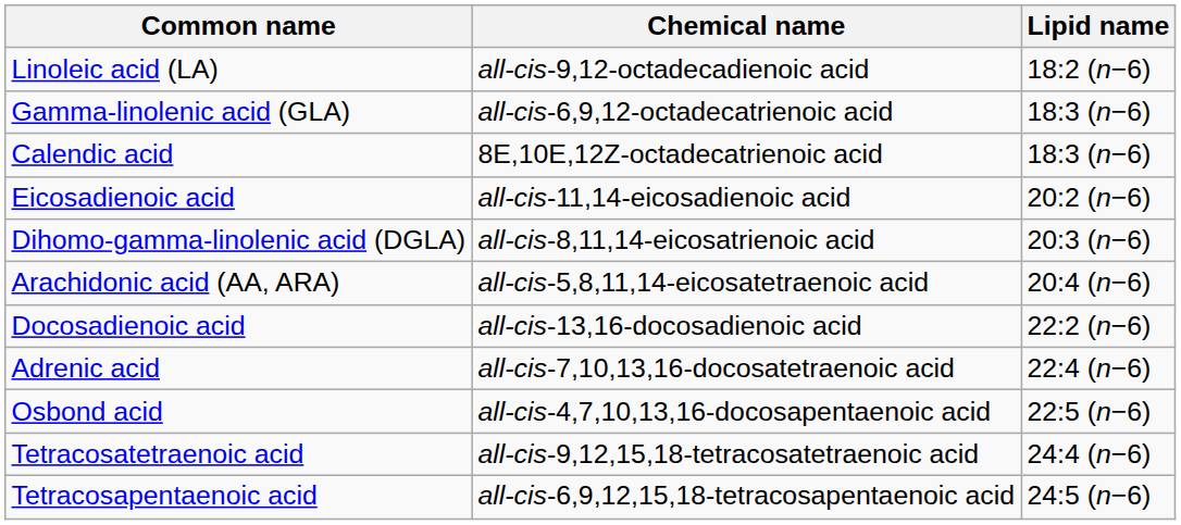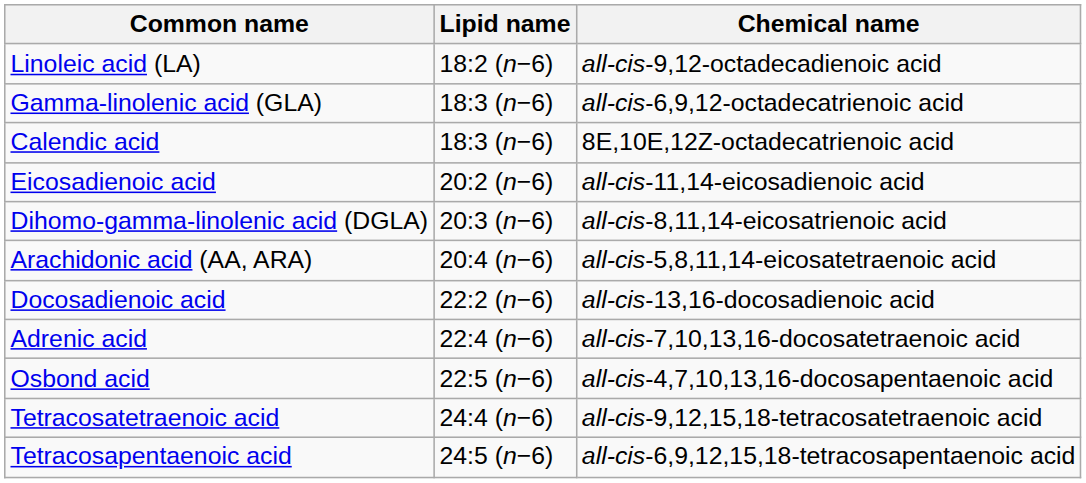columns swapped: Lipid name <-> Chemical name
